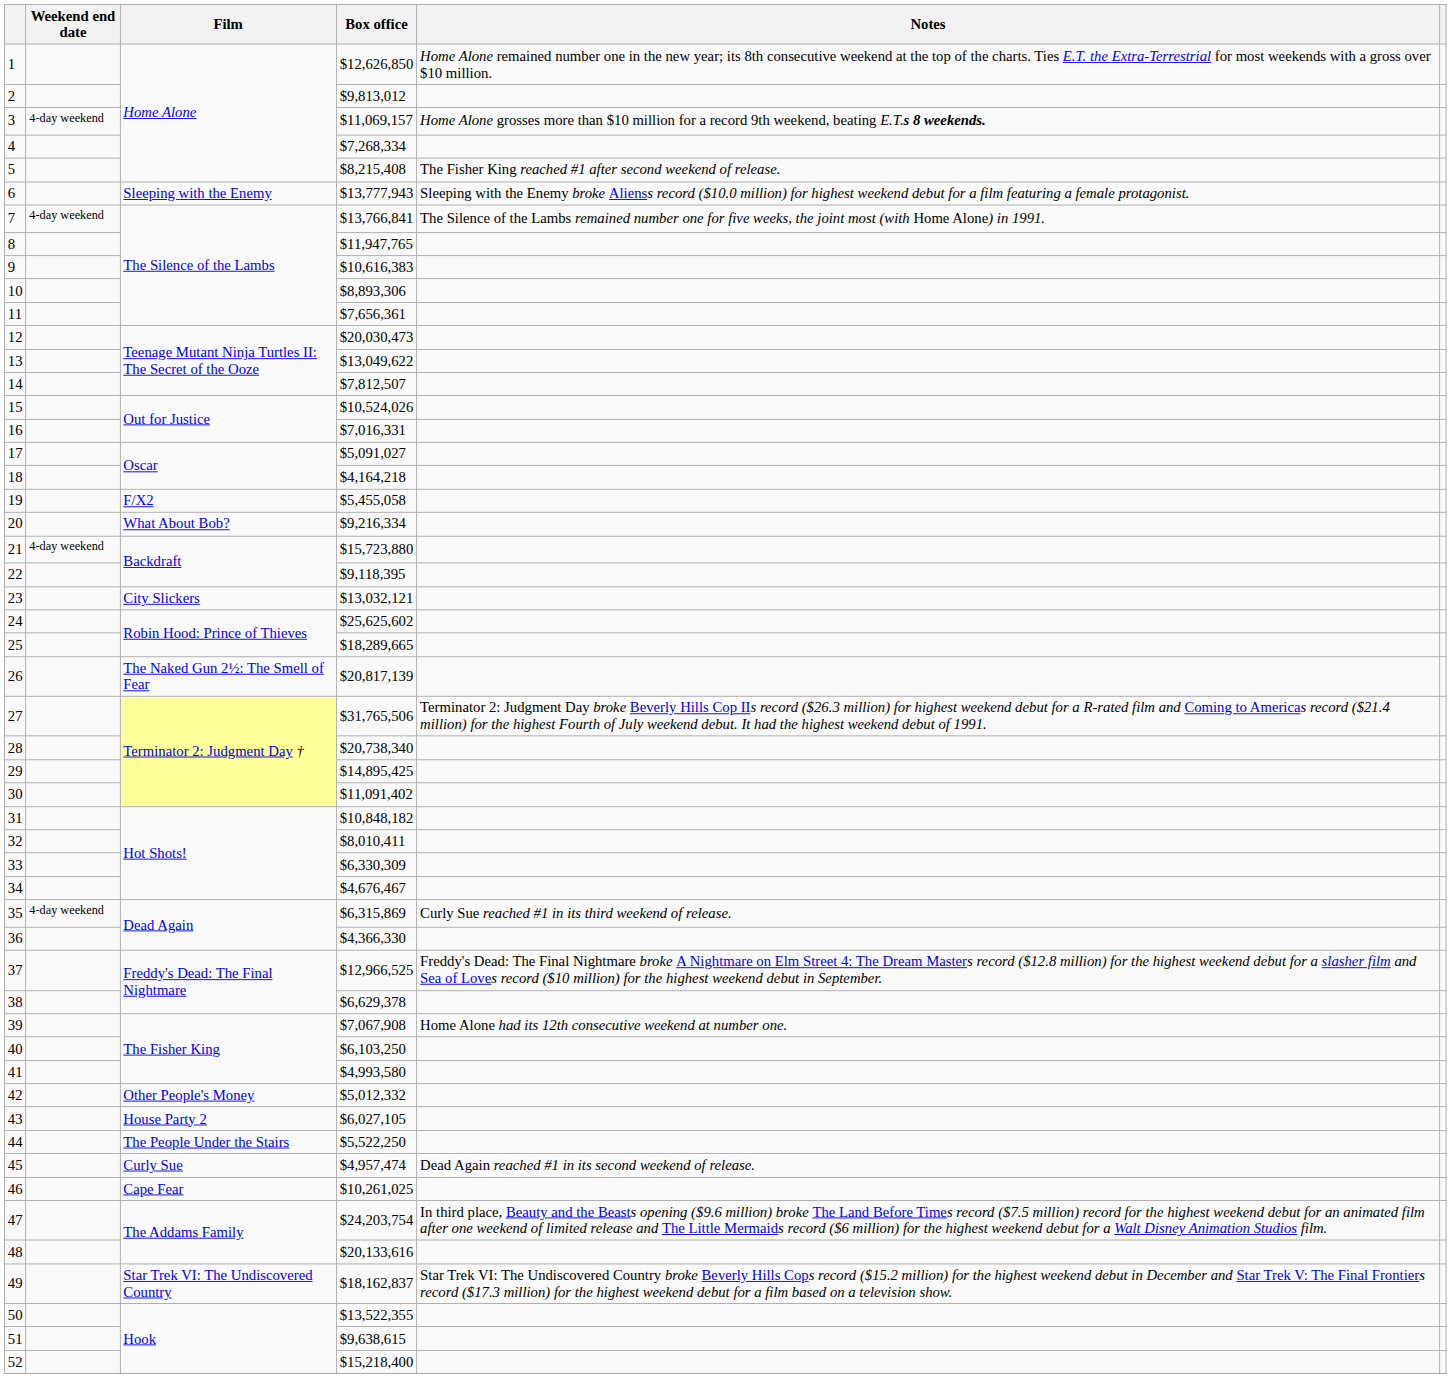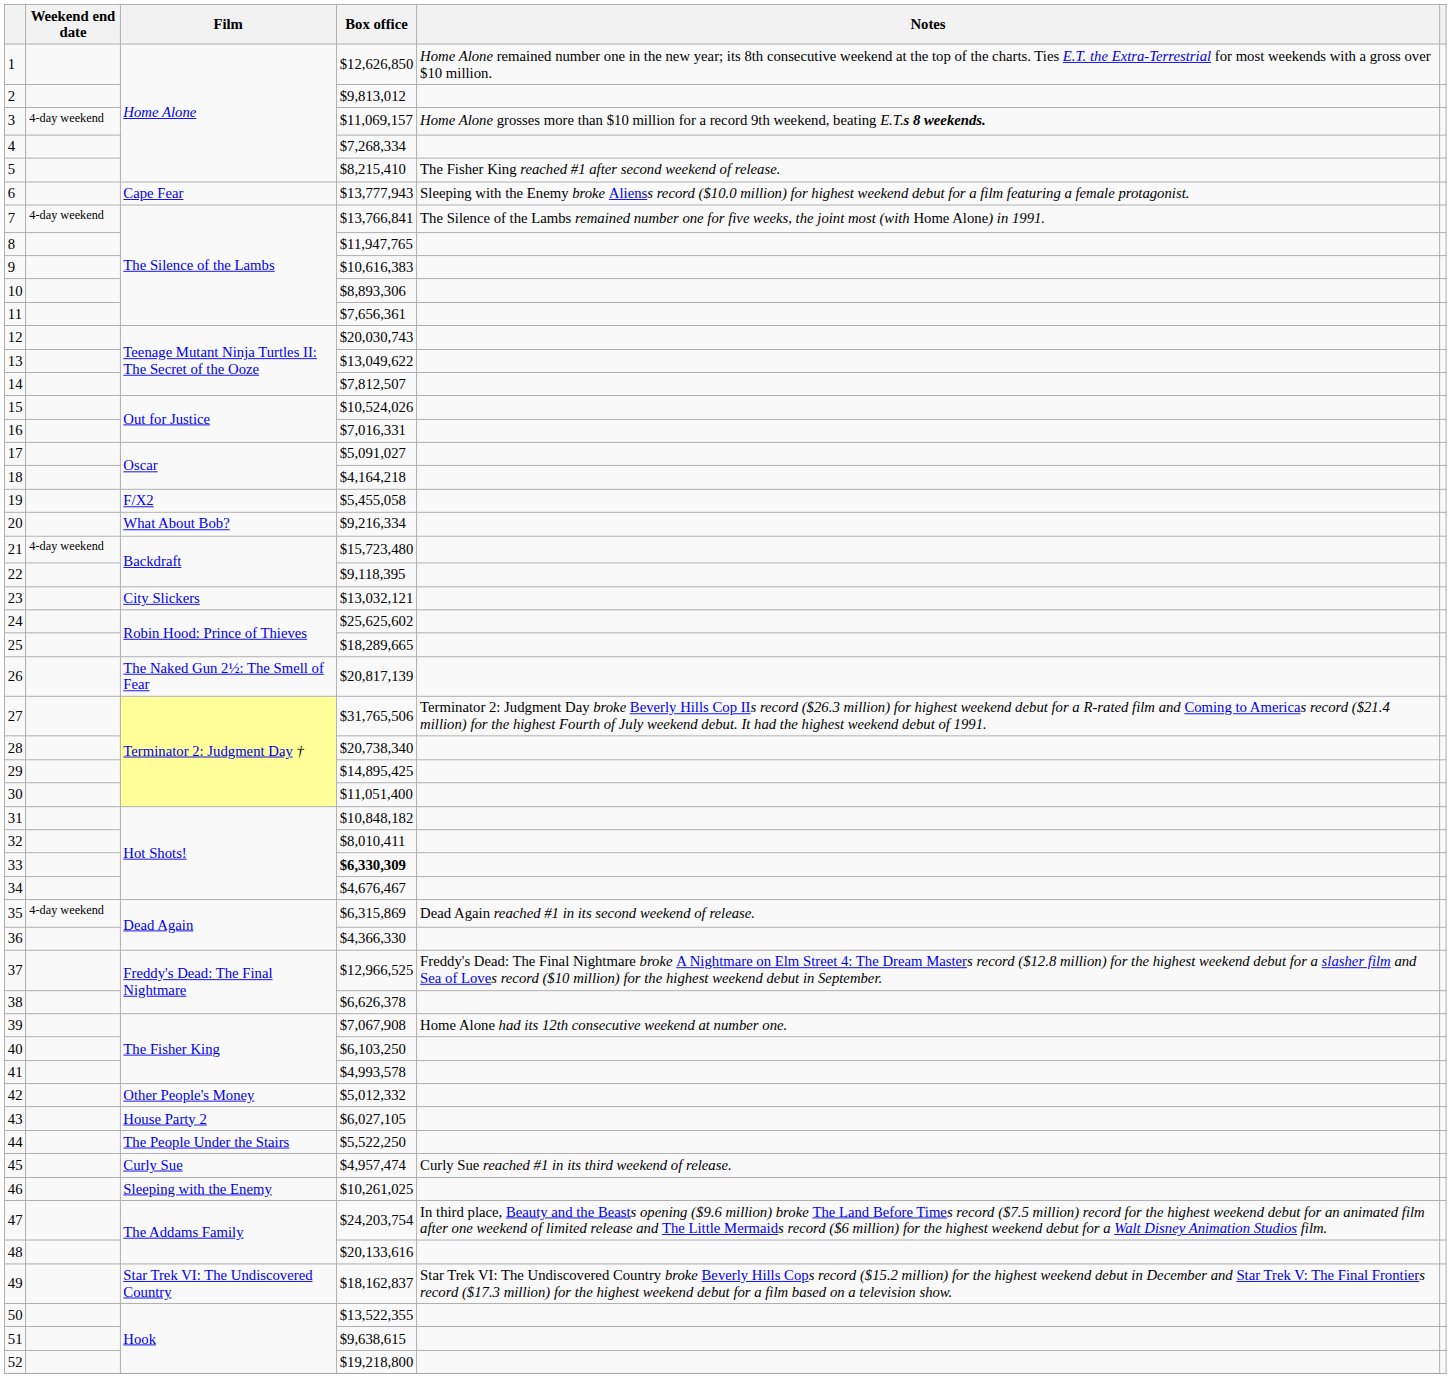5 | Box office: $8,215,408 -> $8,215,410
6 | Film: Sleeping with the Enemy -> Cape Fear
12 | Box office: $20,030,473 -> $20,030,743
21 | Box office: $15,723,880 -> $15,723,480
30 | Box office: $11,091,402 -> $11,051,400
33 | Box office: normal -> bold
35 | Notes: Curly Sue reached #1 in its third weekend of release. -> Dead Again reached #1 in its second weekend of release.
38 | Box office: $6,629,378 -> $6,626,378
41 | Box office: $4,993,580 -> $4,993,578
45 | Notes: Dead Again reached #1 in its second weekend of release. -> Curly Sue reached #1 in its third weekend of release.
46 | Film: Cape Fear -> Sleeping with the Enemy
52 | Box office: $15,218,400 -> $19,218,800
